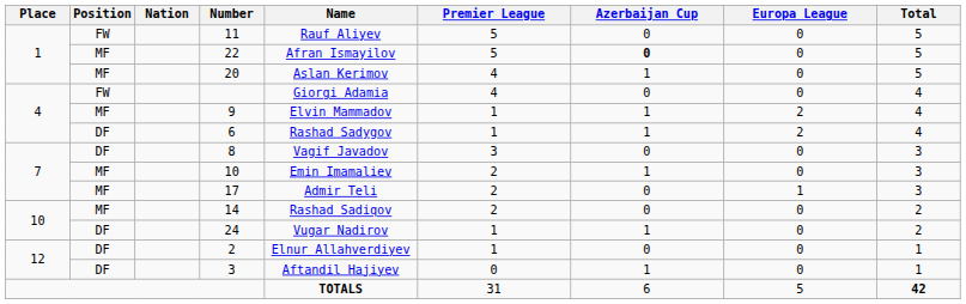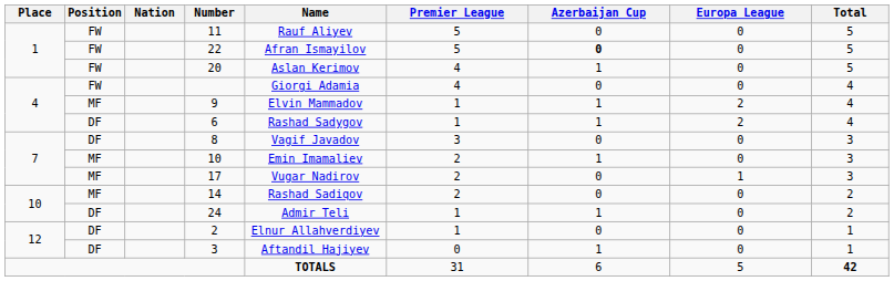22 | Position: MF -> FW
20 | Position: MF -> FW
17 | Name: Admir Teli -> Vugar Nadirov
24 | Name: Vugar Nadirov -> Admir Teli
